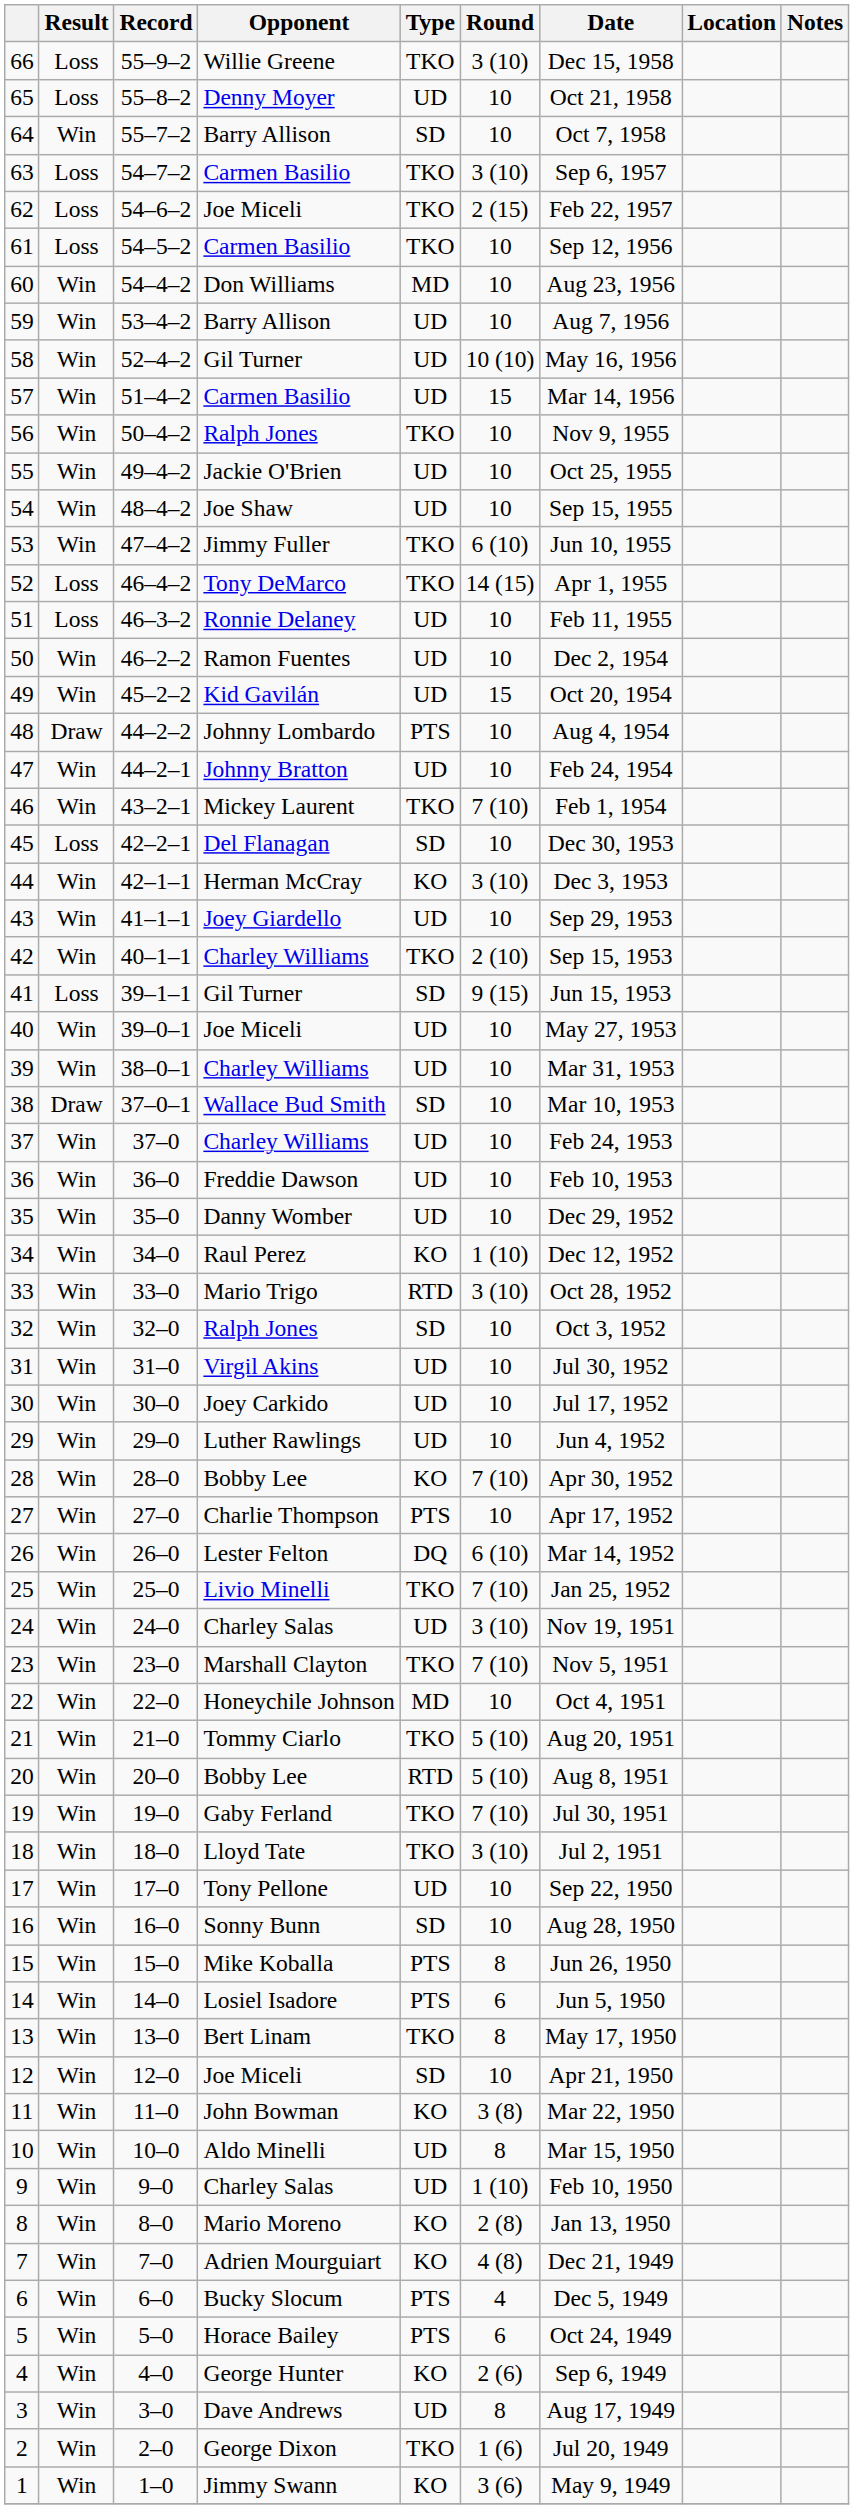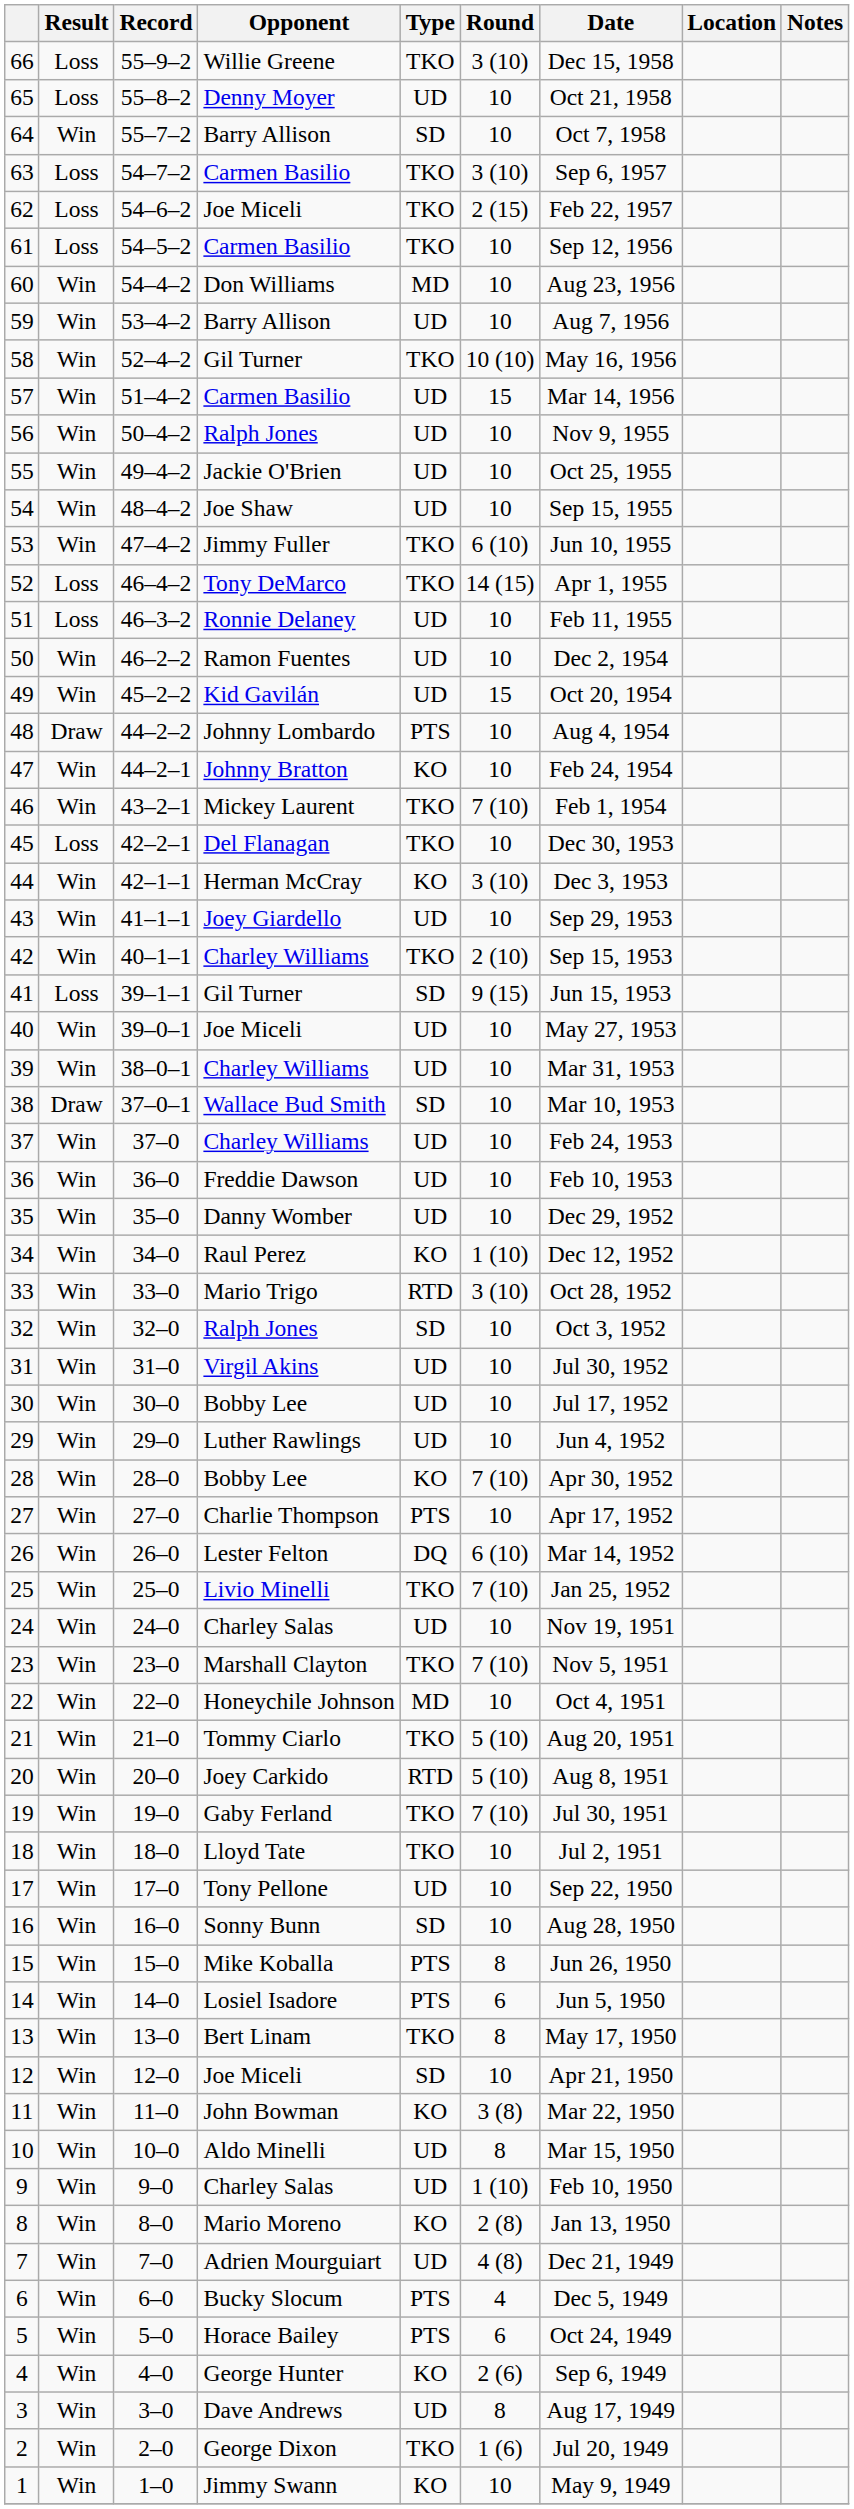58 | Type: UD -> TKO
56 | Type: TKO -> UD
47 | Type: UD -> KO
45 | Type: SD -> TKO
30 | Opponent: Joey Carkido -> Bobby Lee
24 | Round: 3 (10) -> 10
20 | Opponent: Bobby Lee -> Joey Carkido
18 | Round: 3 (10) -> 10
7 | Type: KO -> UD
1 | Round: 3 (6) -> 10
